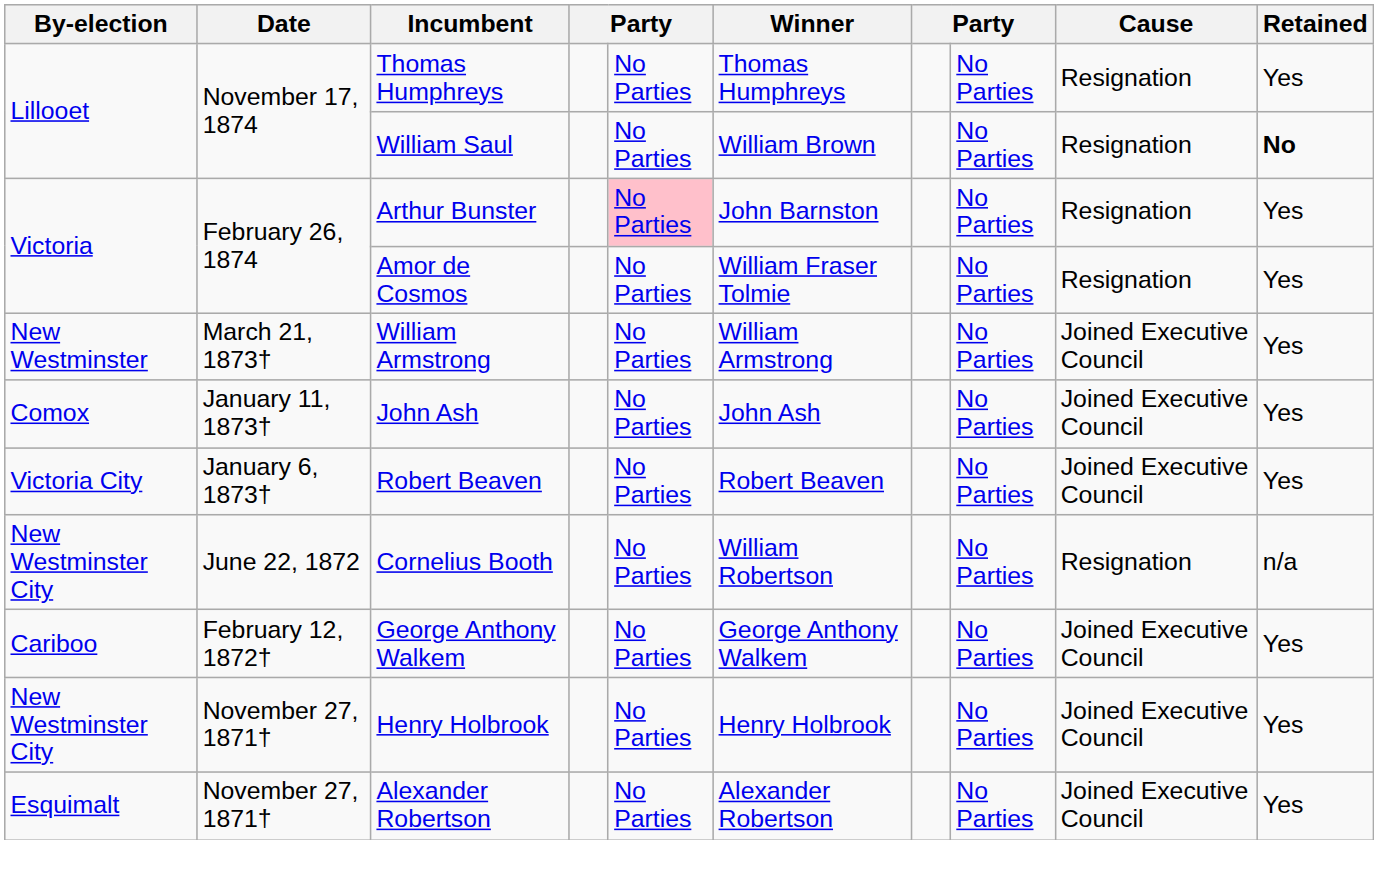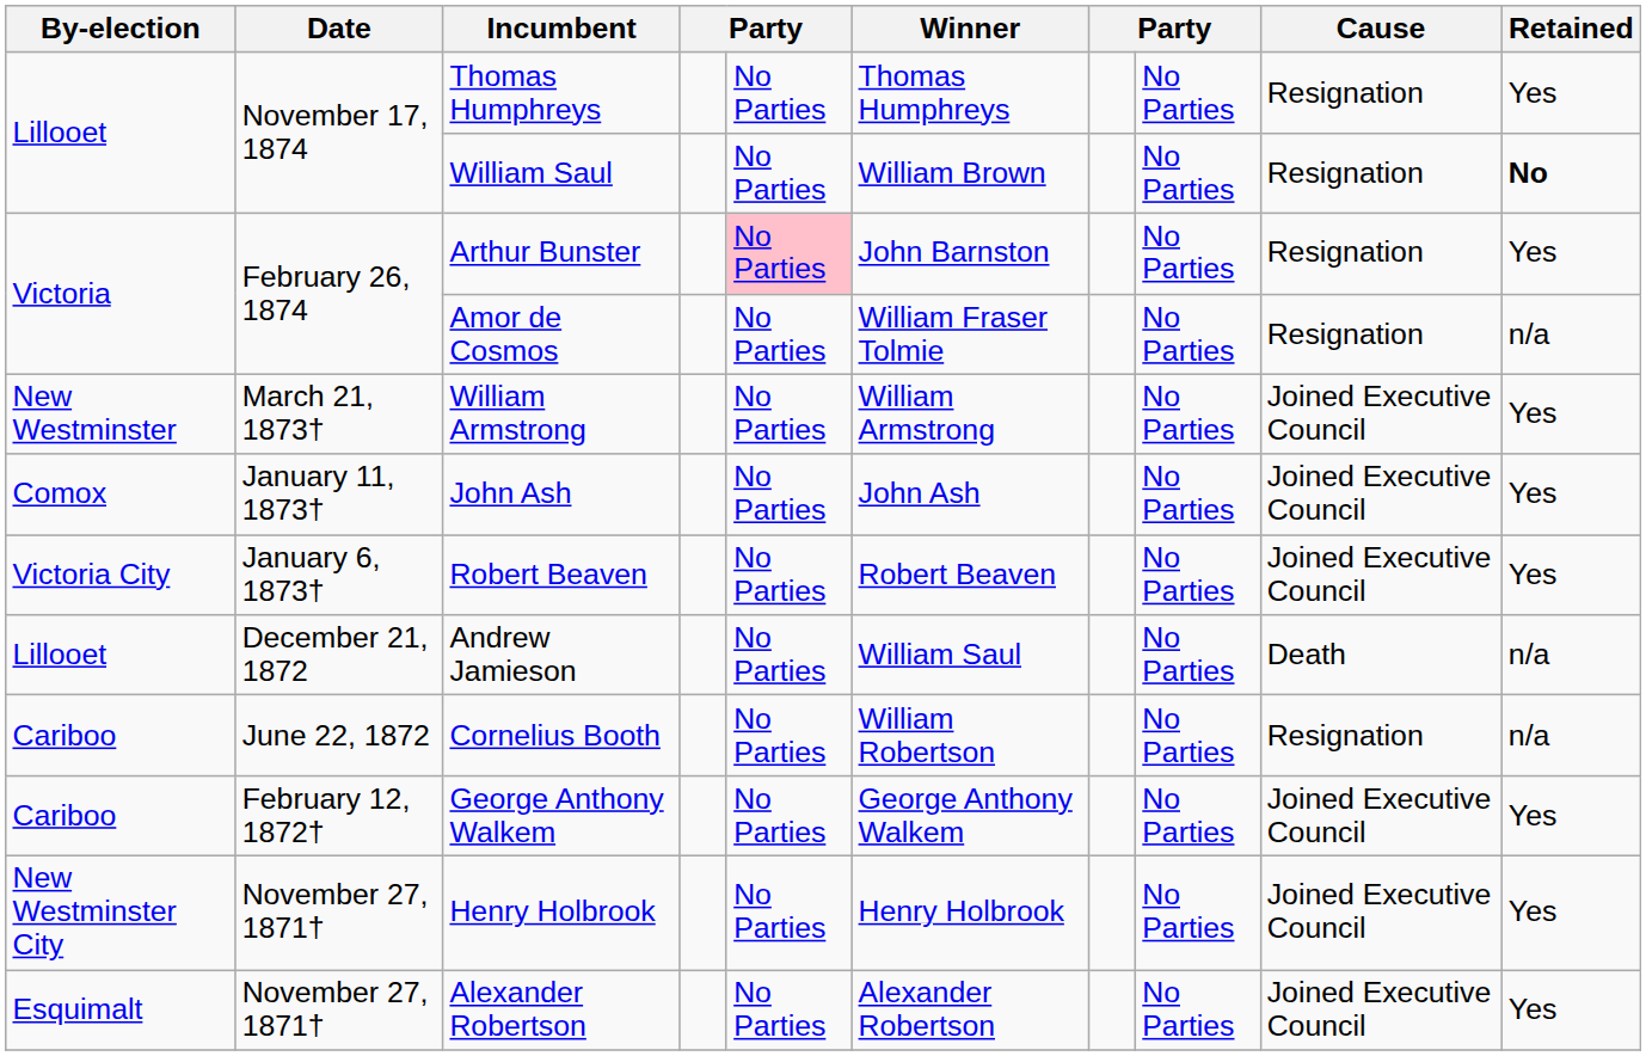Amor de Cosmos | Retained: Yes -> n/a
+ row: Lillooet | December 21, 1872 | Andrew Jamieson | No Parties | William Saul | No Parties | Death | n/a
Cornelius Booth | By-election: New Westminster City -> Cariboo
